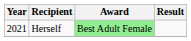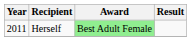Herself | Year: 2021 -> 2011
